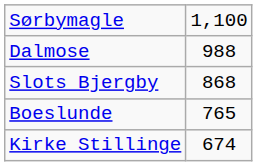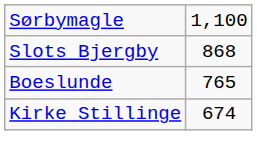- row: Dalmose | 988
